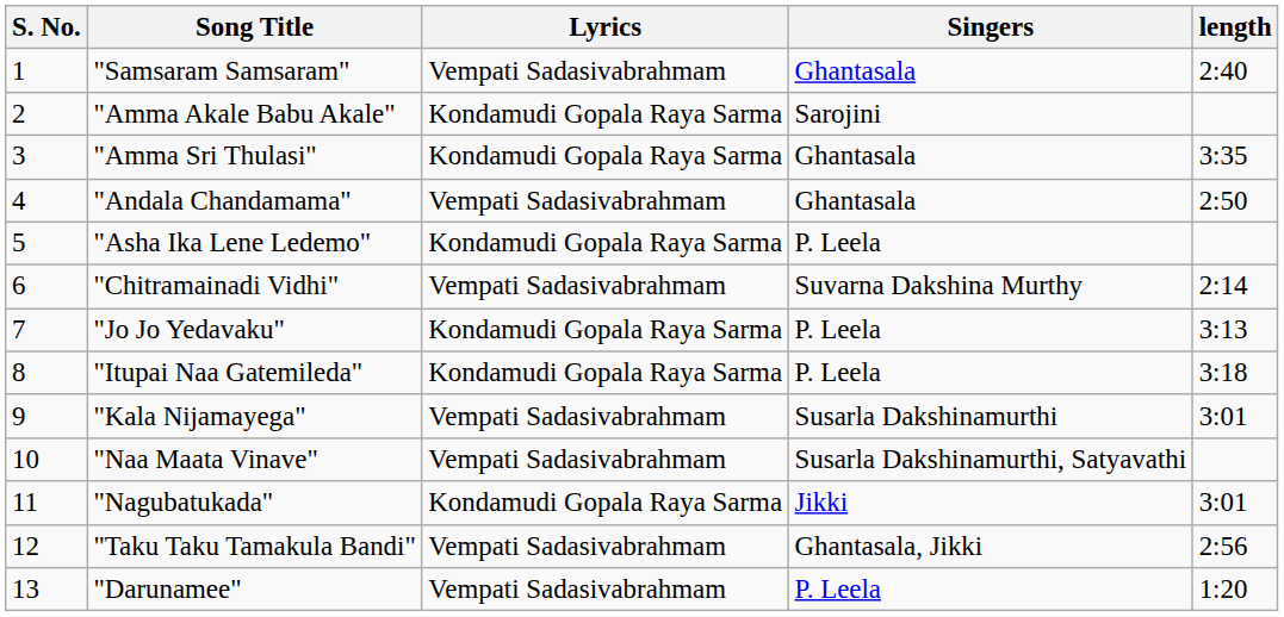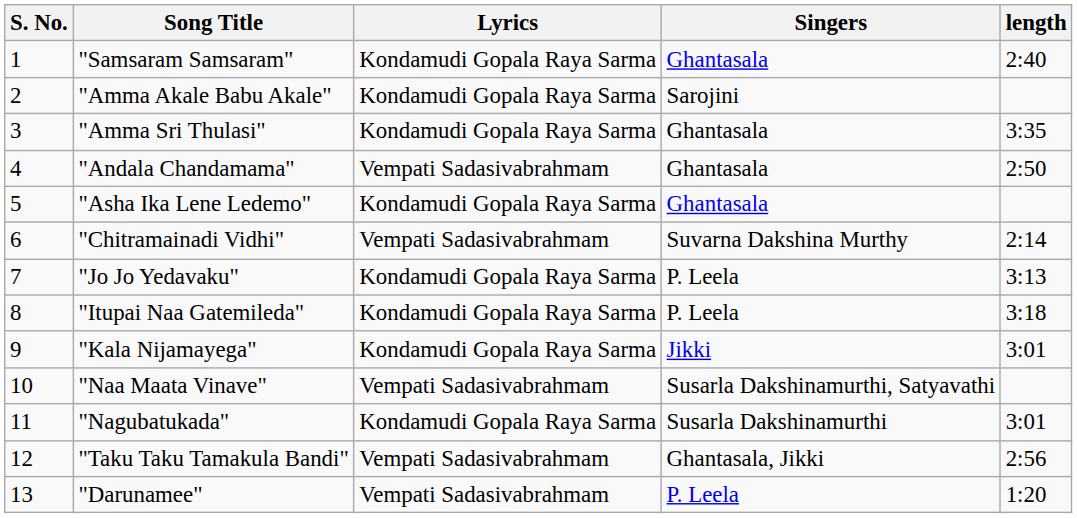"Samsaram Samsaram" | Lyrics: Vempati Sadasivabrahmam -> Kondamudi Gopala Raya Sarma
"Asha Ika Lene Ledemo" | Singers: P. Leela -> Ghantasala
"Kala Nijamayega" | Lyrics: Vempati Sadasivabrahmam -> Kondamudi Gopala Raya Sarma
"Kala Nijamayega" | Singers: Susarla Dakshinamurthi -> Jikki
"Nagubatukada" | Singers: Jikki -> Susarla Dakshinamurthi
